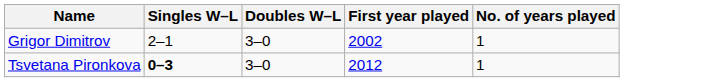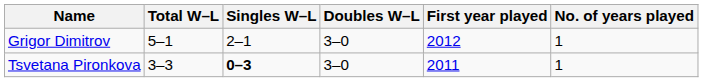+ column: Total W–L | 5–1 | 3–3
Grigor Dimitrov | First year played: 2002 -> 2012
Tsvetana Pironkova | First year played: 2012 -> 2011
